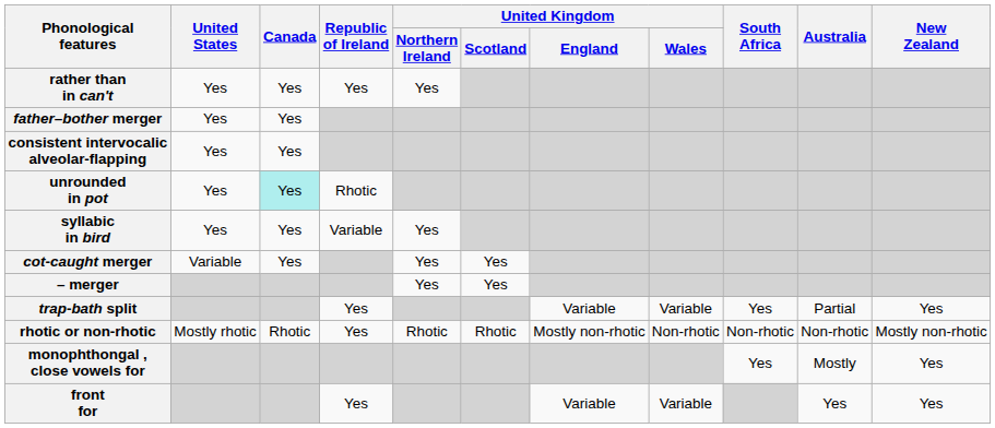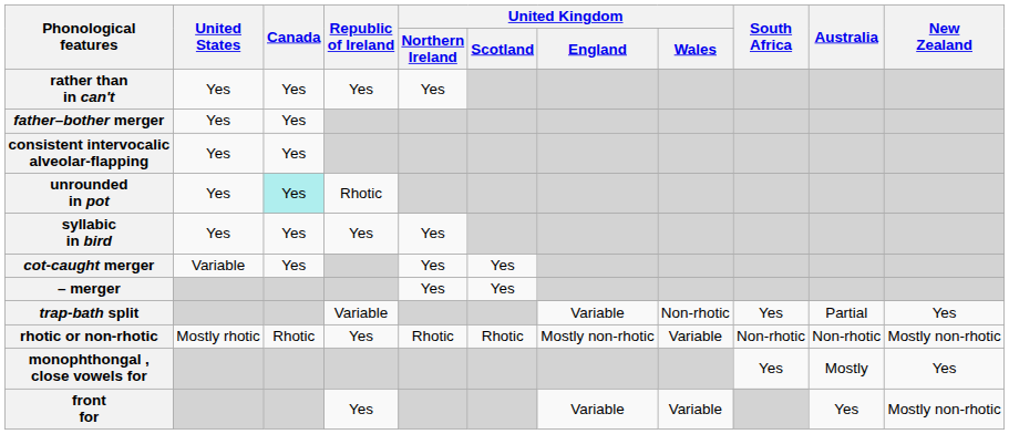syllabic in bird | Republic of Ireland: Variable -> Yes
trap-bath split | Republic of Ireland: Yes -> Variable
trap-bath split | United Kingdom / Wales: Variable -> Non-rhotic
rhotic or non-rhotic | United Kingdom / Wales: Non-rhotic -> Variable
front for | New Zealand: Yes -> Mostly non-rhotic
